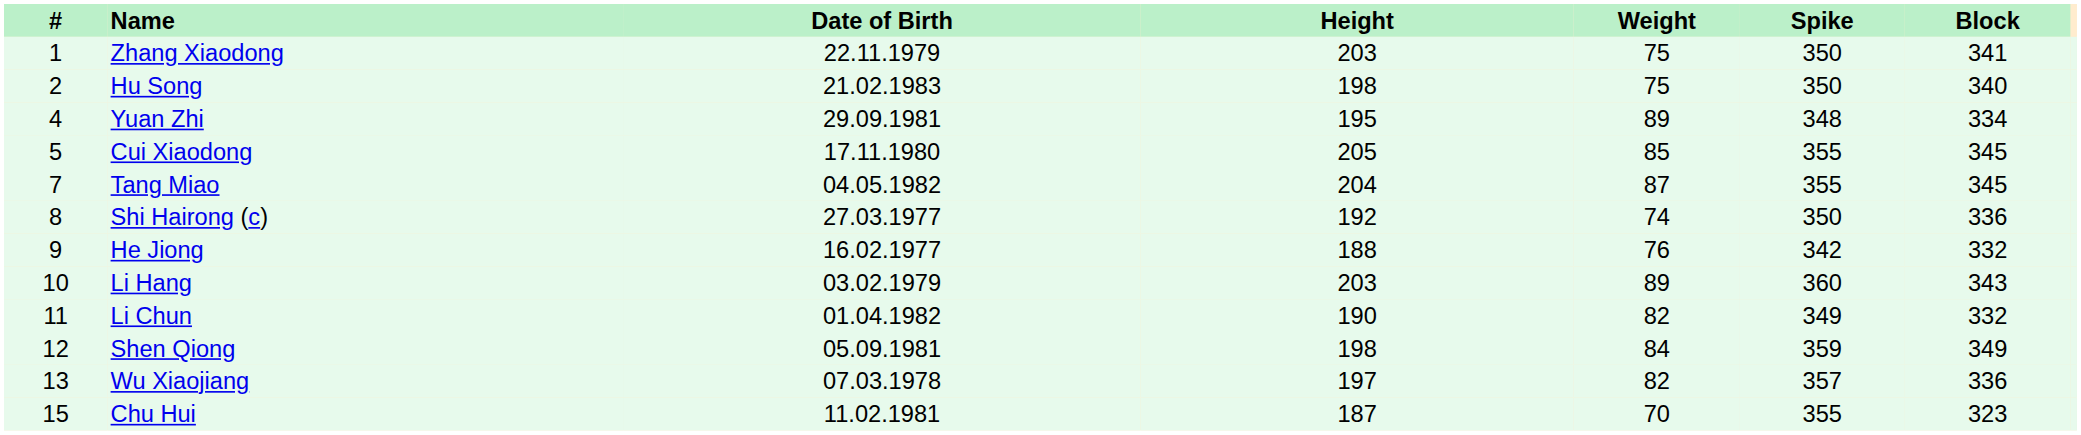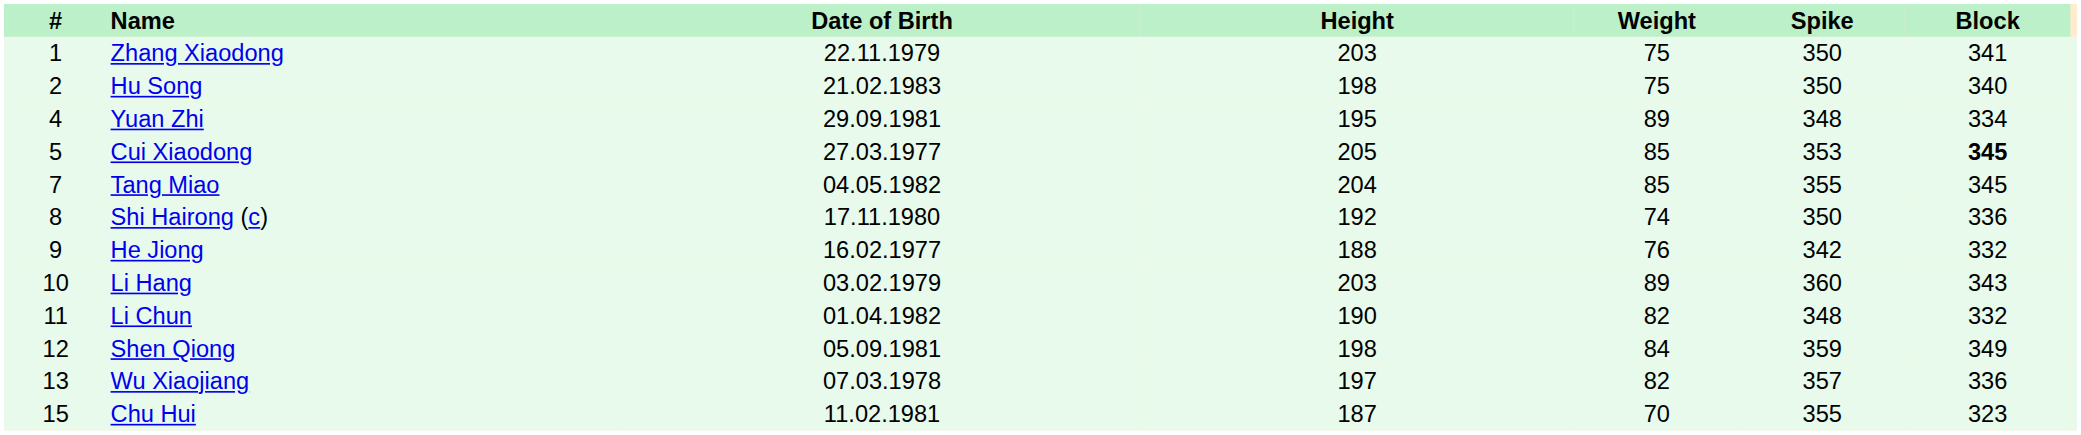Cui Xiaodong | Date of Birth: 17.11.1980 -> 27.03.1977
Cui Xiaodong | Spike: 355 -> 353
Cui Xiaodong | Block: normal -> bold
Tang Miao | Weight: 87 -> 85
Shi Hairong (c) | Date of Birth: 27.03.1977 -> 17.11.1980
Li Chun | Spike: 349 -> 348
